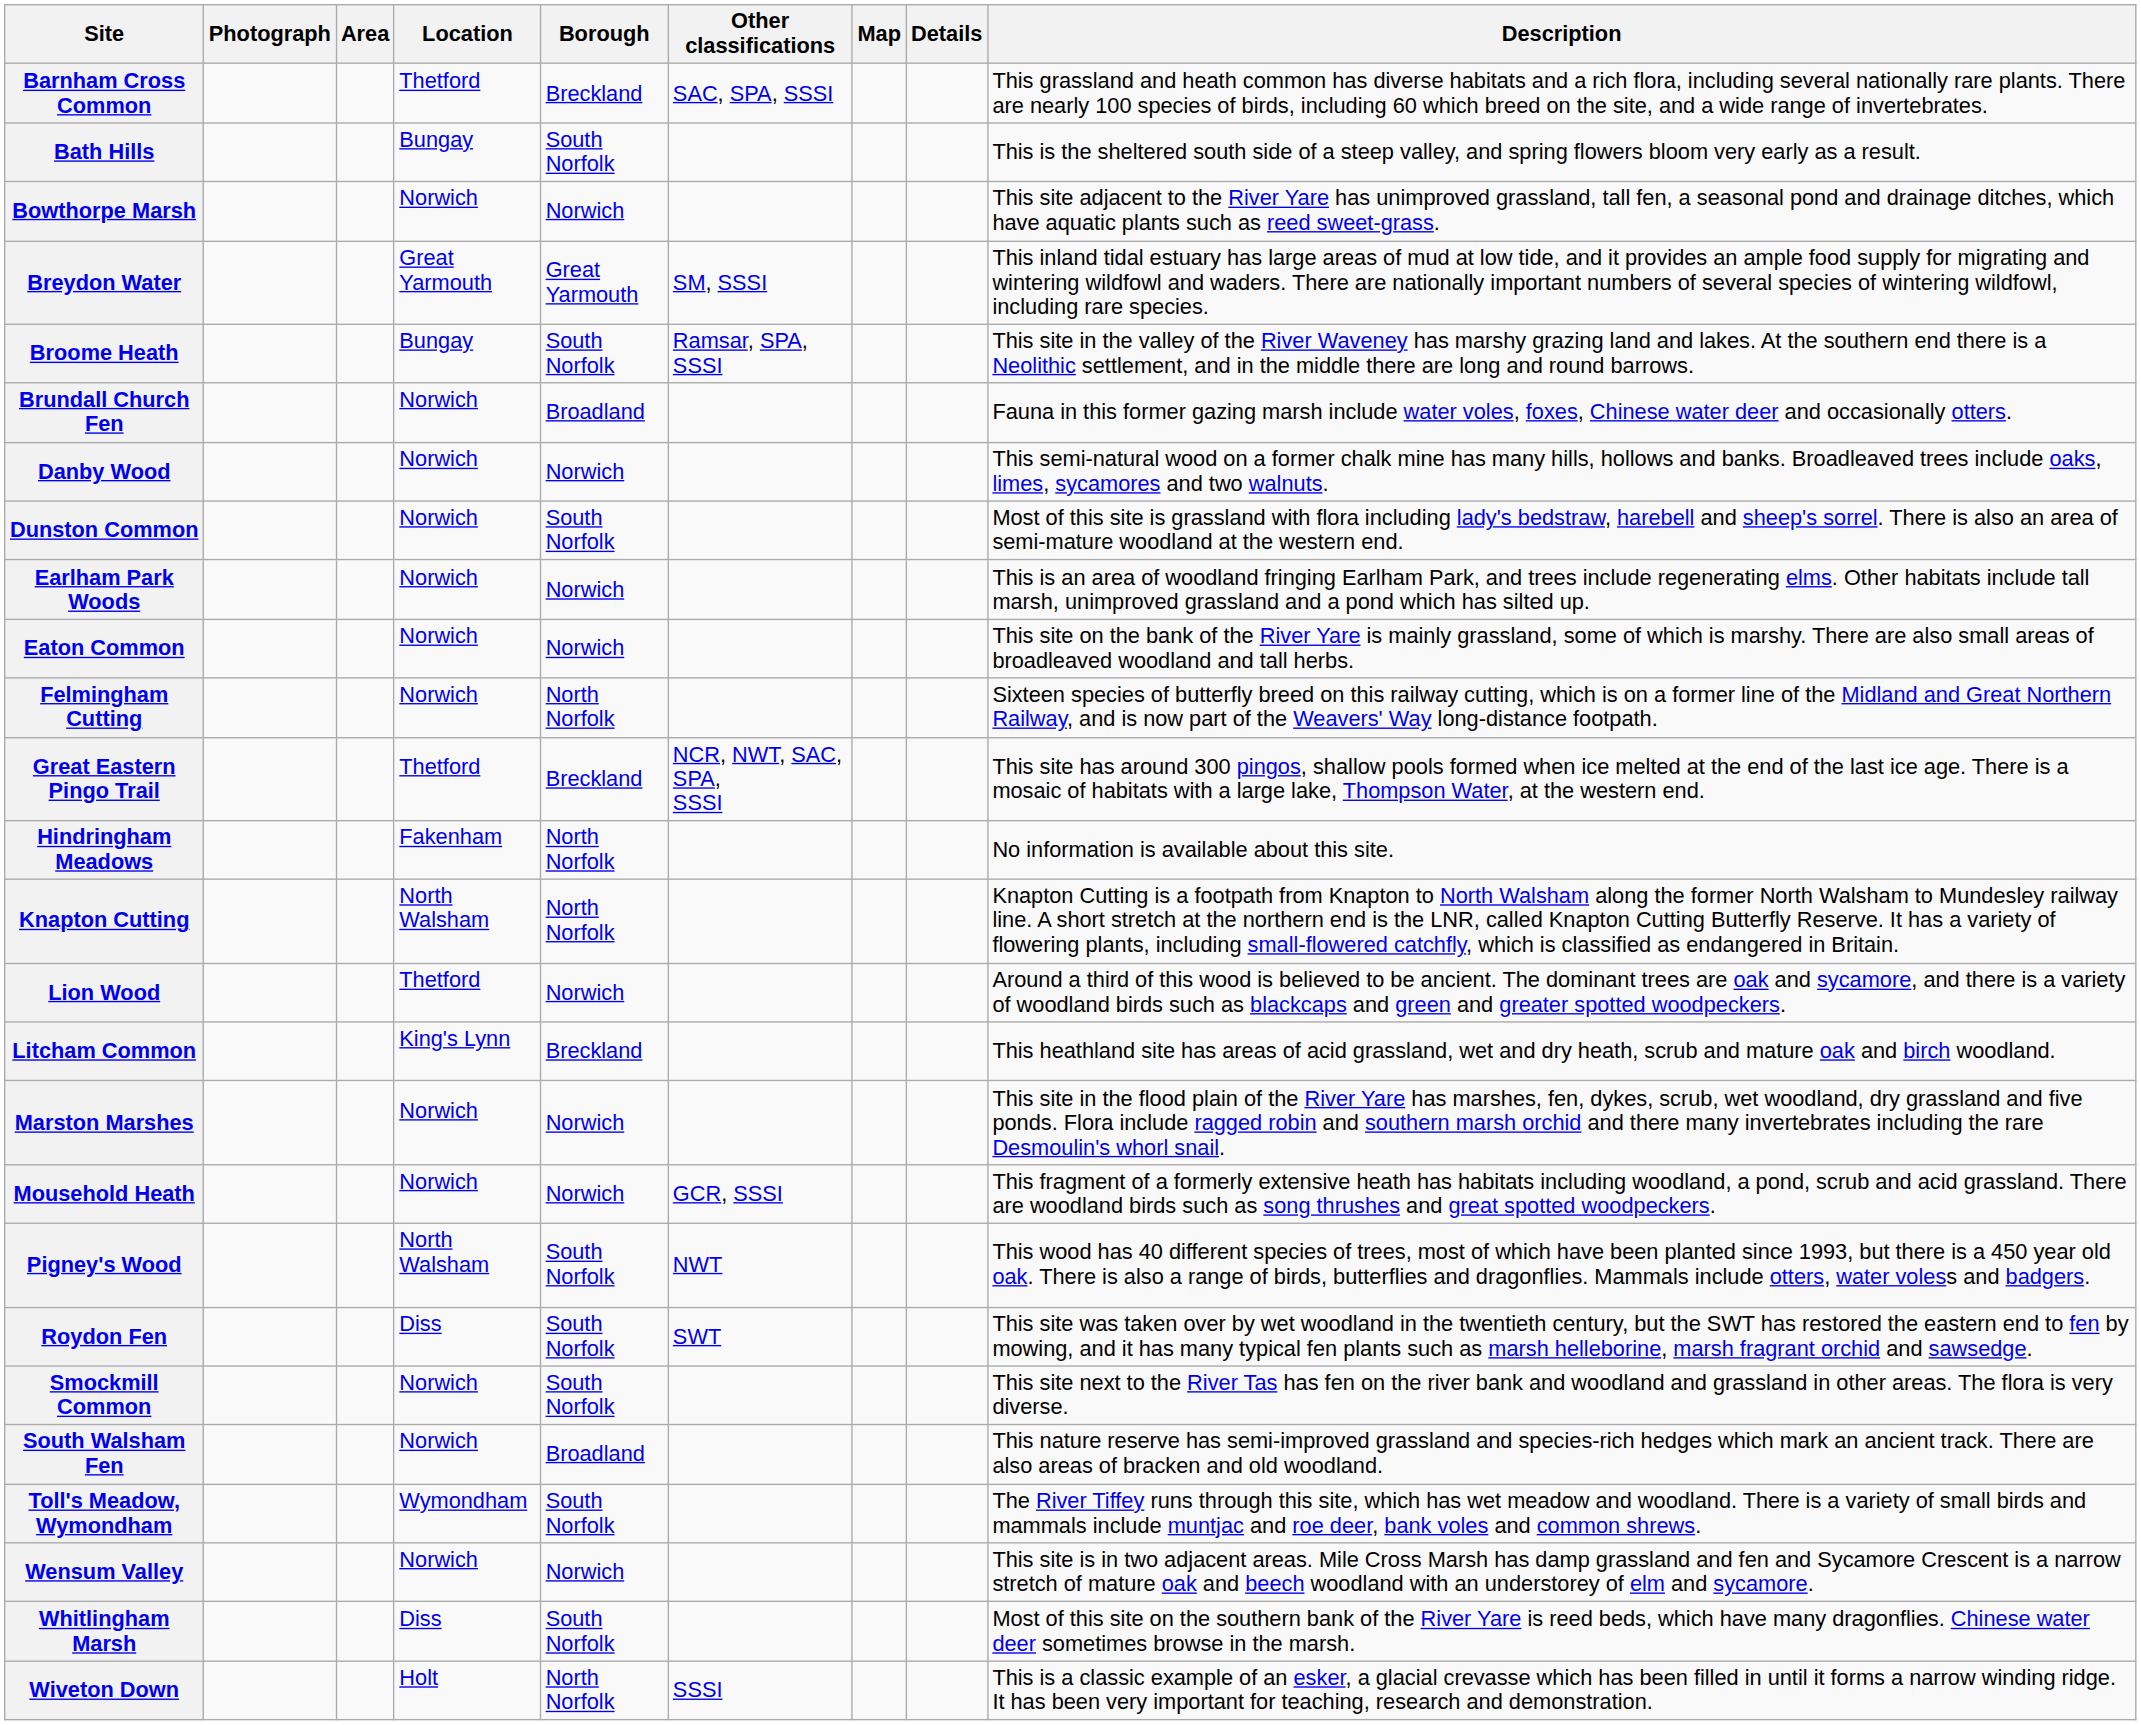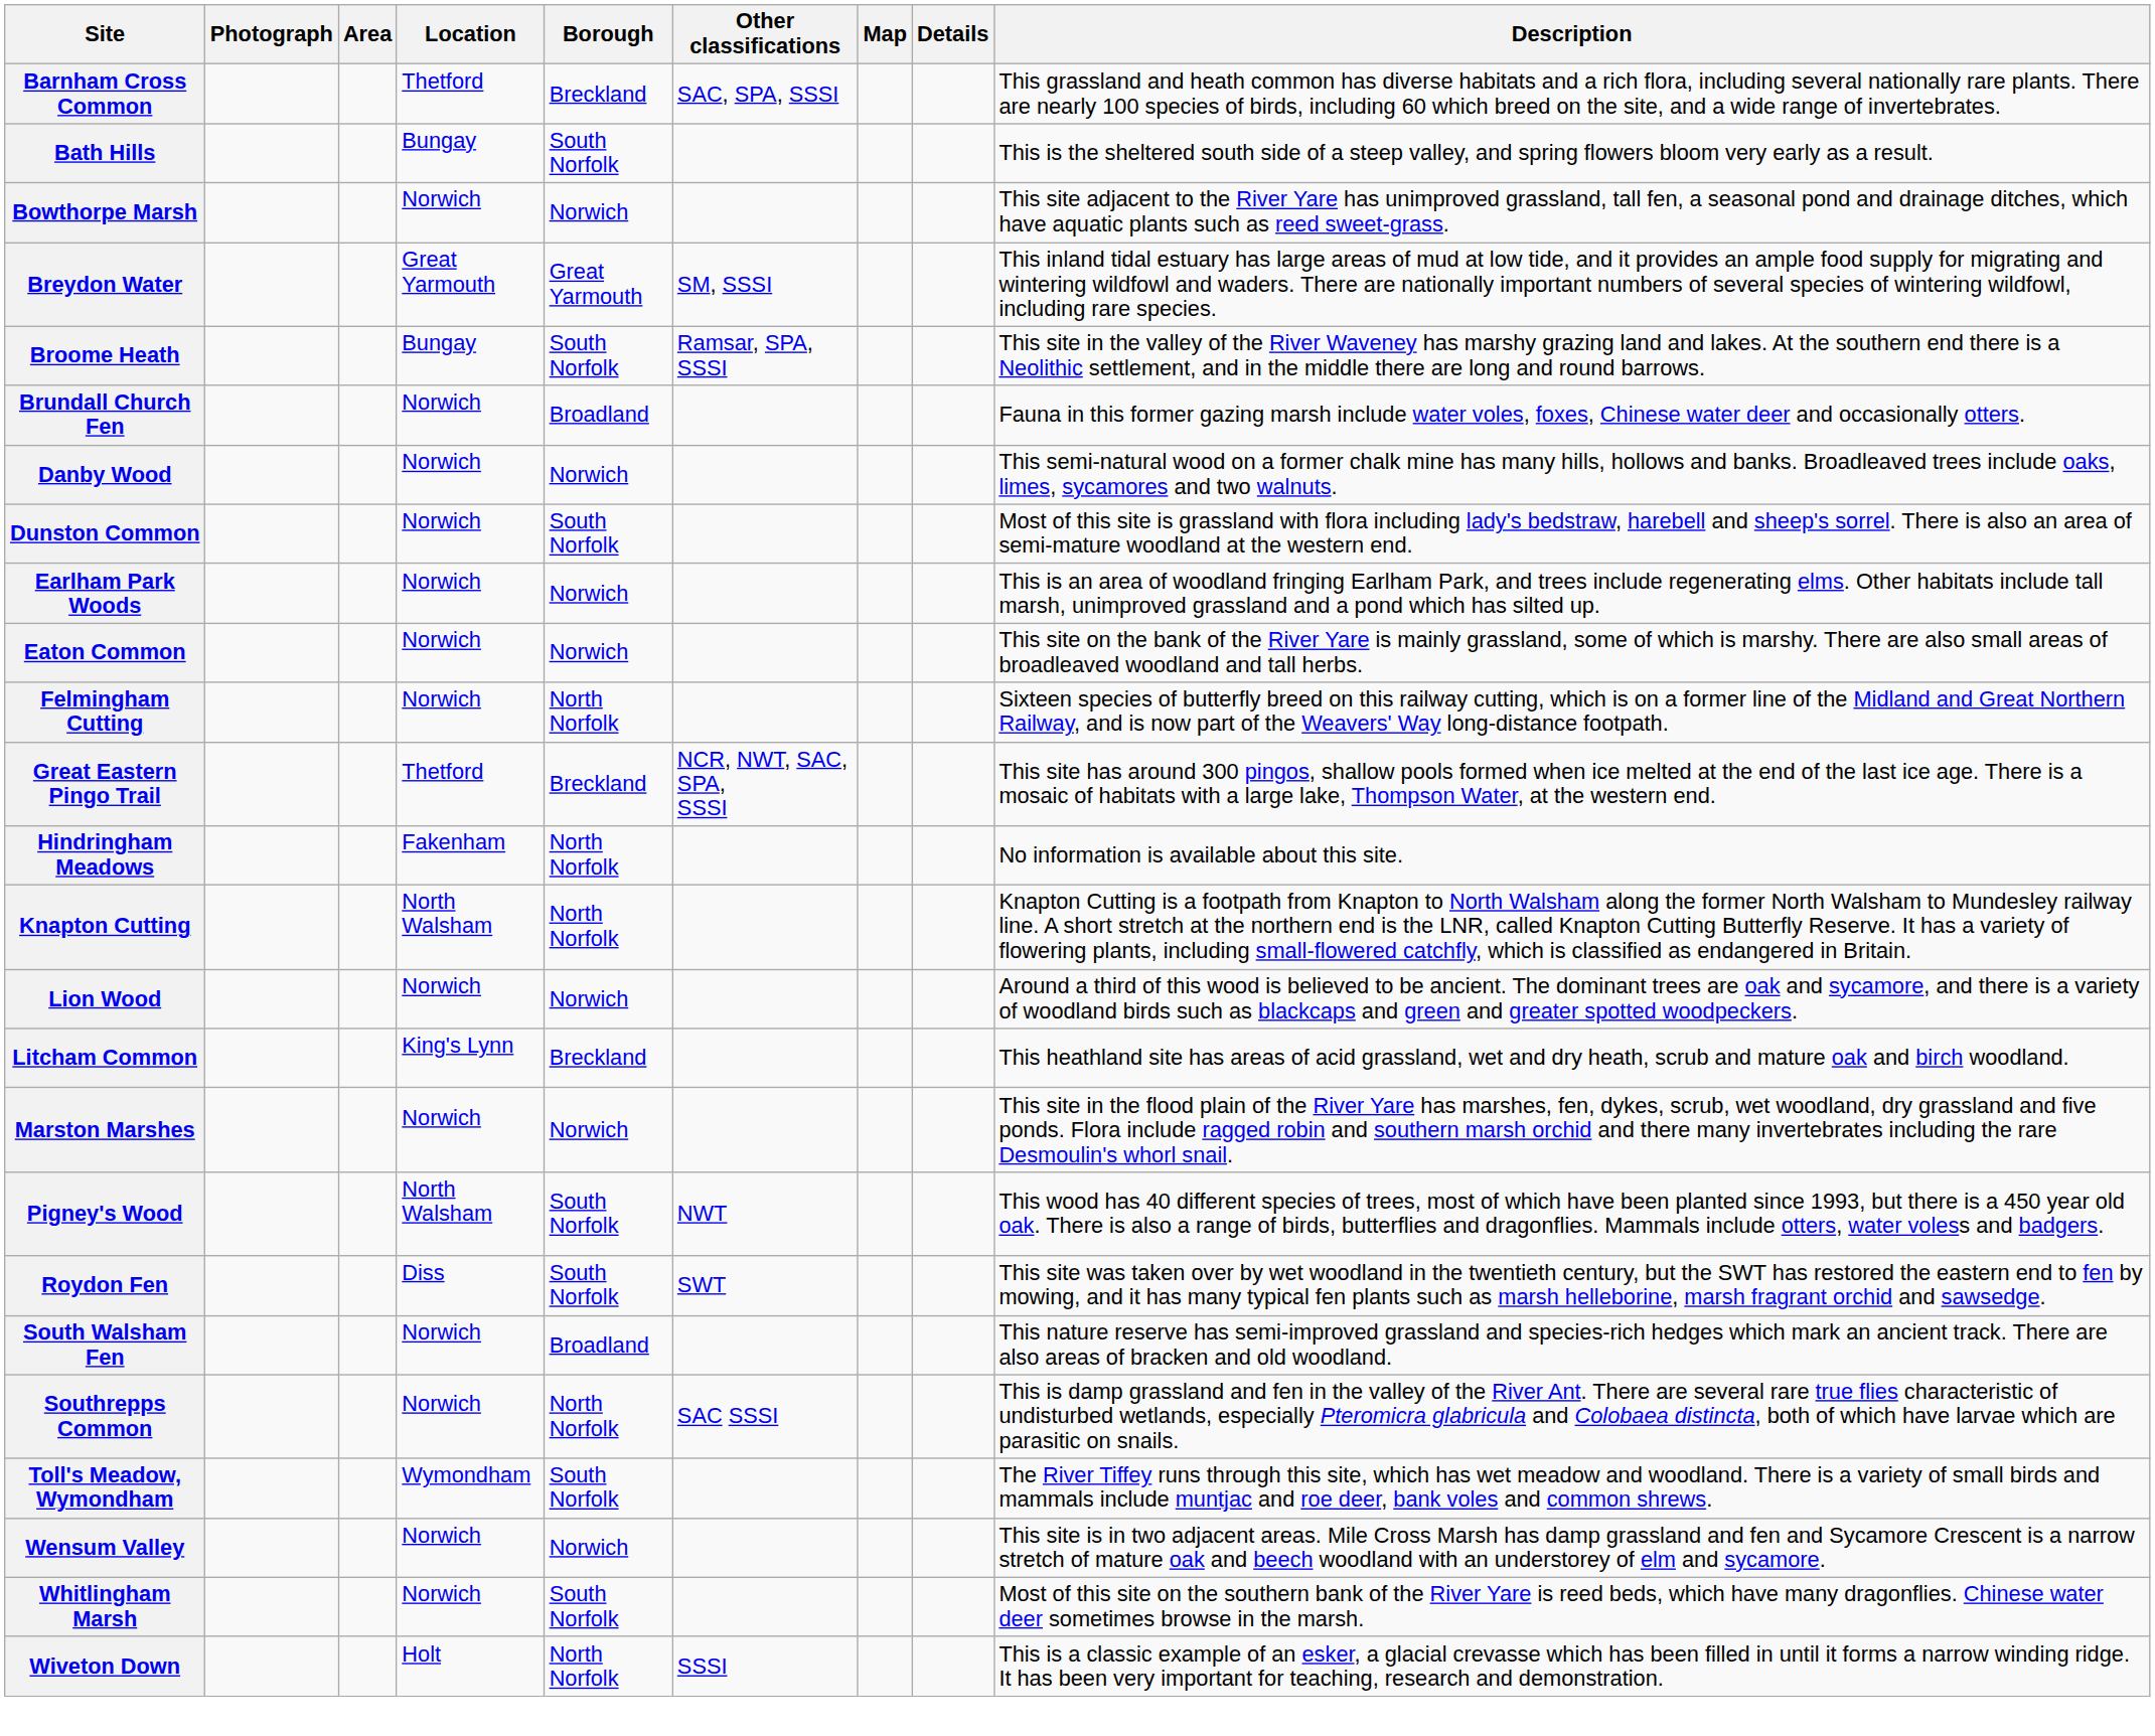Lion Wood | Location: Thetford -> Norwich
- row: Mousehold Heath | Norwich | Norwich | GCR, SSSI | This fragment of a formerly extensive heath has habitats including woodland, a pond, scrub and acid grassland. There are woodland birds such as song thrushes and great spotted woodpeckers.
- row: Smockmill Common | Norwich | South Norfolk | This site next to the River Tas has fen on the river bank and woodland and grassland in other areas. The flora is very diverse.
+ row: Southrepps Common | Norwich | North Norfolk | SAC SSSI | This is damp grassland and fen in the valley of the River Ant. There are several rare true flies characteristic of undisturbed wetlands, especially Pteromicra glabricula and Colobaea distincta, both of which have larvae which are parasitic on snails.
Whitlingham Marsh | Location: Diss -> Norwich
